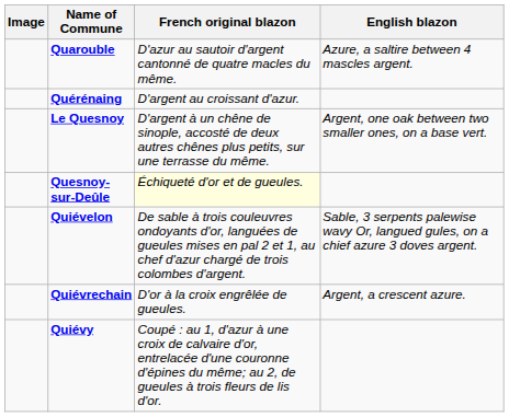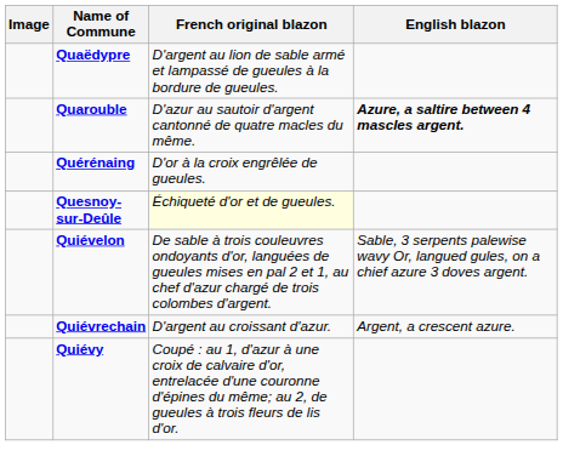+ row: Quaëdypre | D'argent au lion de sable armé et lampassé de gueules à la bordure de gueules.
Quarouble | English blazon: normal -> bold
Quérénaing | French original blazon: D'argent au croissant d'azur. -> D'or à la croix engrêlée de gueules.
- row: Le Quesnoy | D'argent à un chêne de sinople, accosté de deux autres chênes plus petits, sur une terrasse du même. | Argent, one oak between two smaller ones, on a base vert.
Quiévrechain | French original blazon: D'or à la croix engrêlée de gueules. -> D'argent au croissant d'azur.
